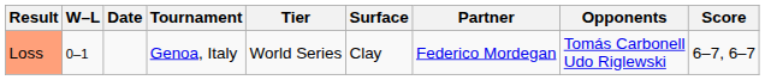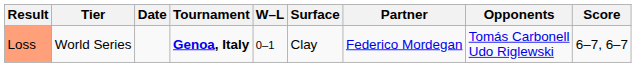columns swapped: W–L <-> Tier
Loss | Tournament: normal -> bold
